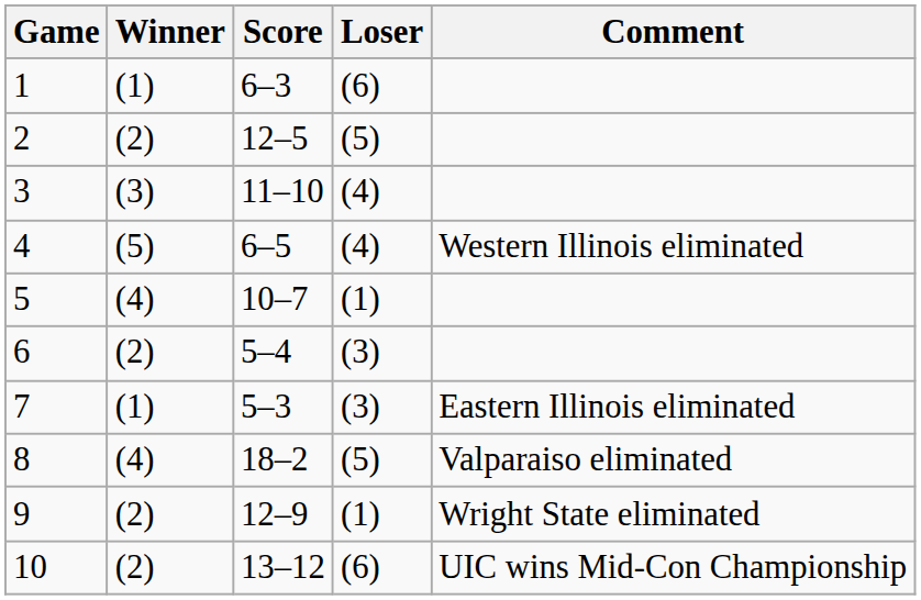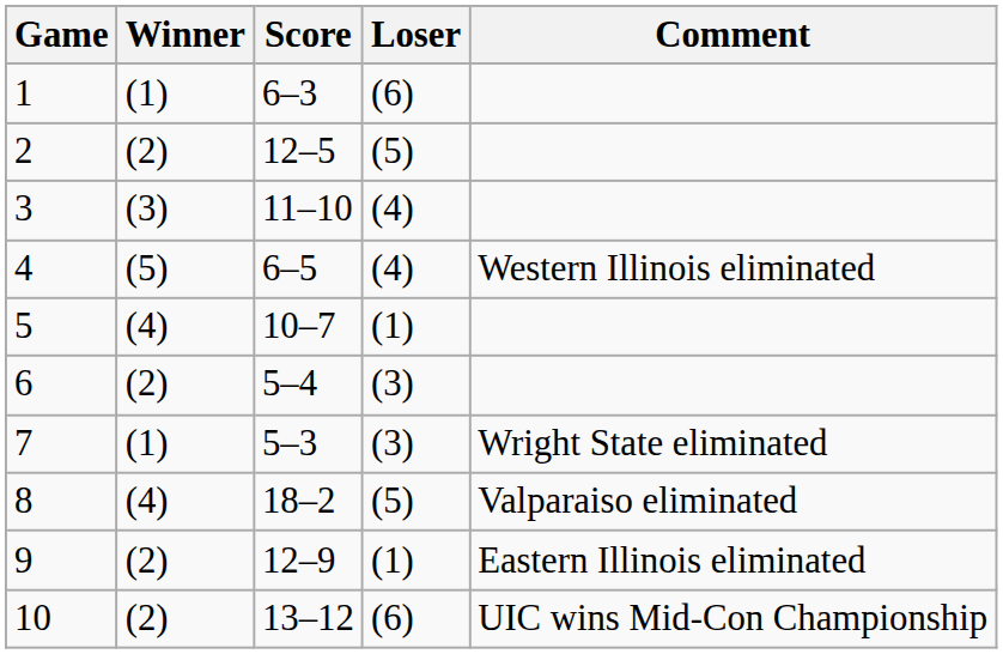7 | Comment: Eastern Illinois eliminated -> Wright State eliminated
9 | Comment: Wright State eliminated -> Eastern Illinois eliminated
